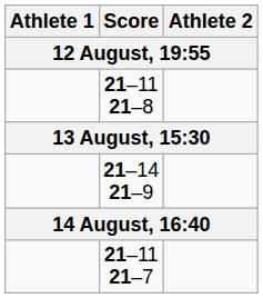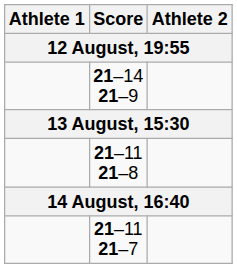rows swapped: 21–11 21–8 <-> 21–14 21–9
